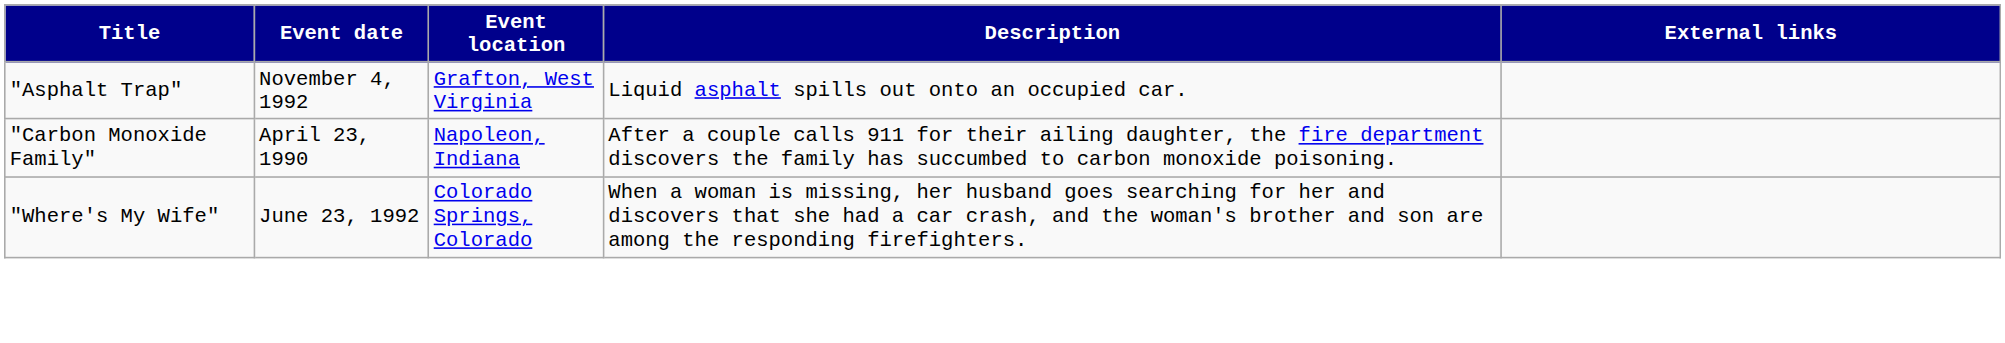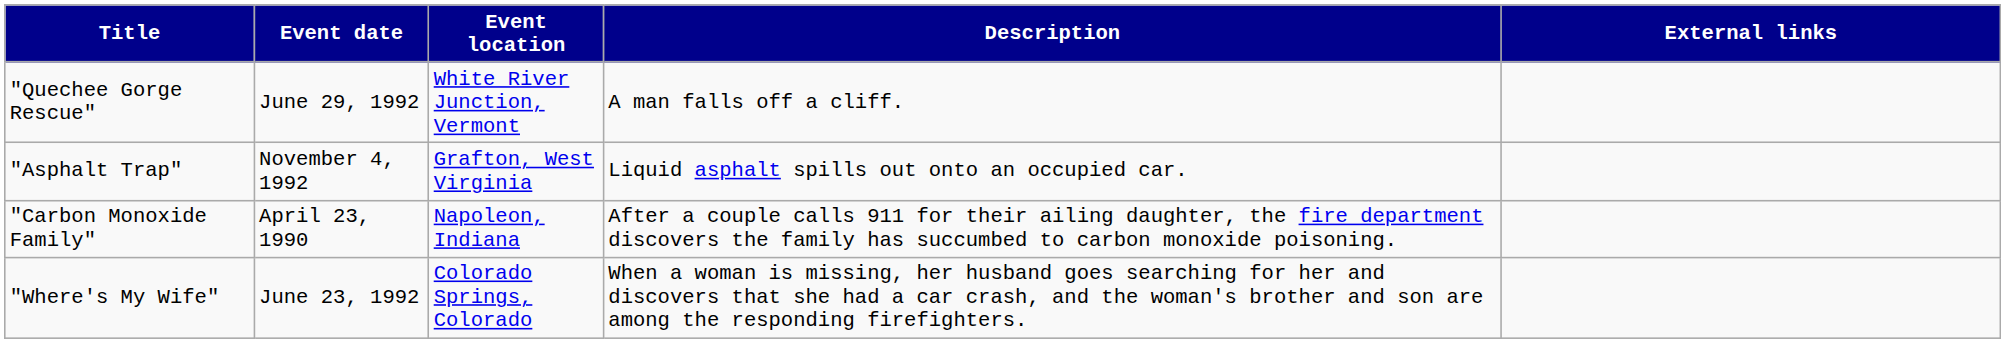+ row: "Quechee Gorge Rescue" | June 29, 1992 | White River Junction, Vermont | A man falls off a cliff.
